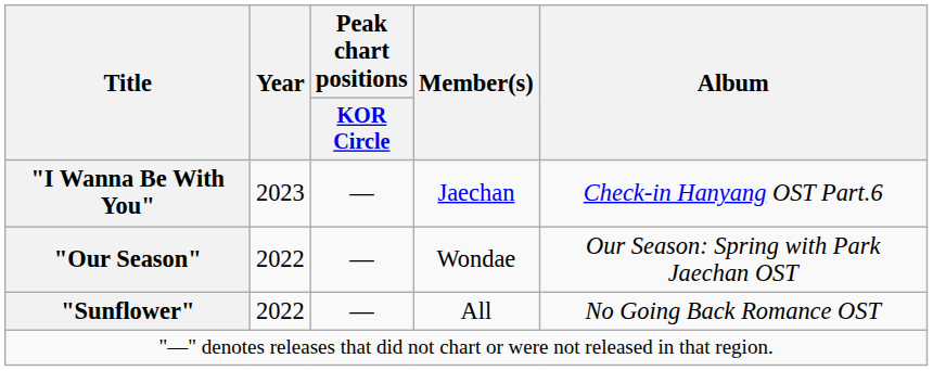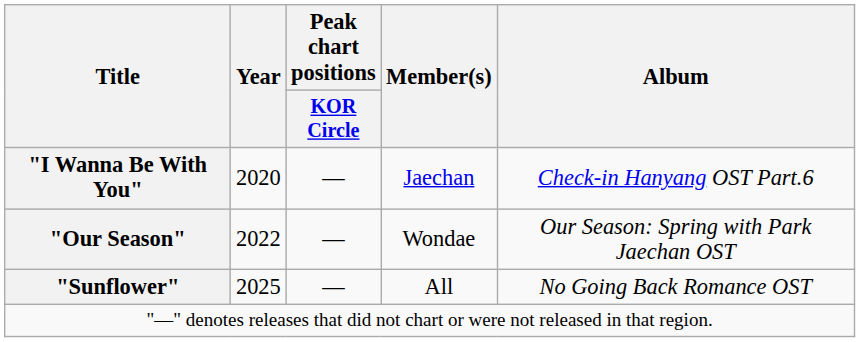"I Wanna Be With You" | Year: 2023 -> 2020
"Sunflower" | Year: 2022 -> 2025
